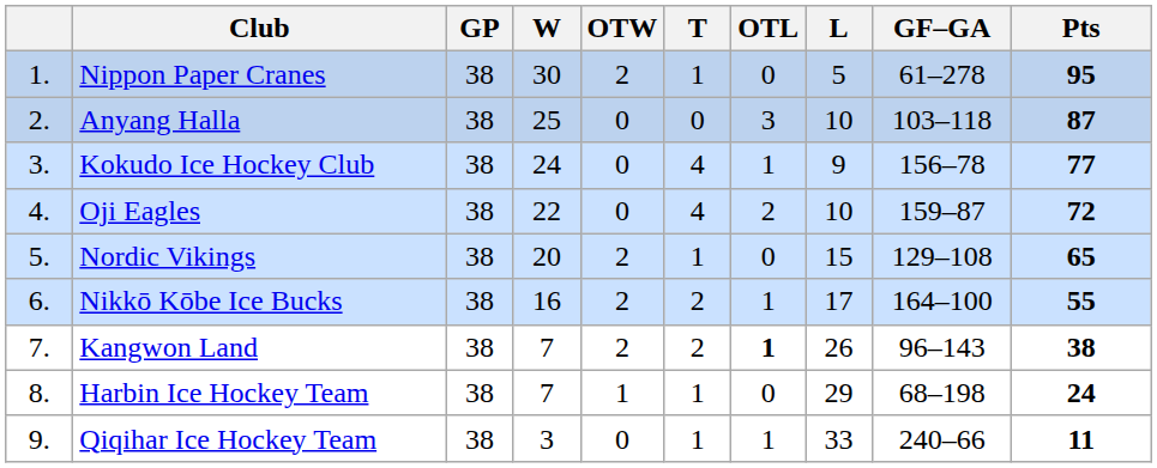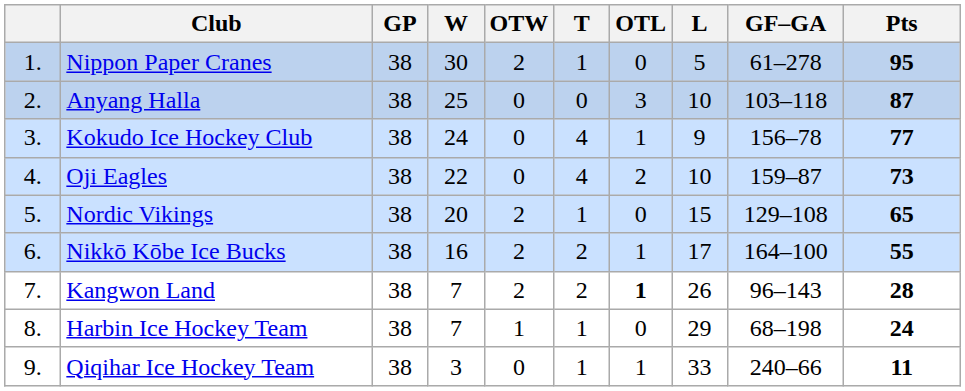Oji Eagles | Pts: 72 -> 73
Kangwon Land | Pts: 38 -> 28
